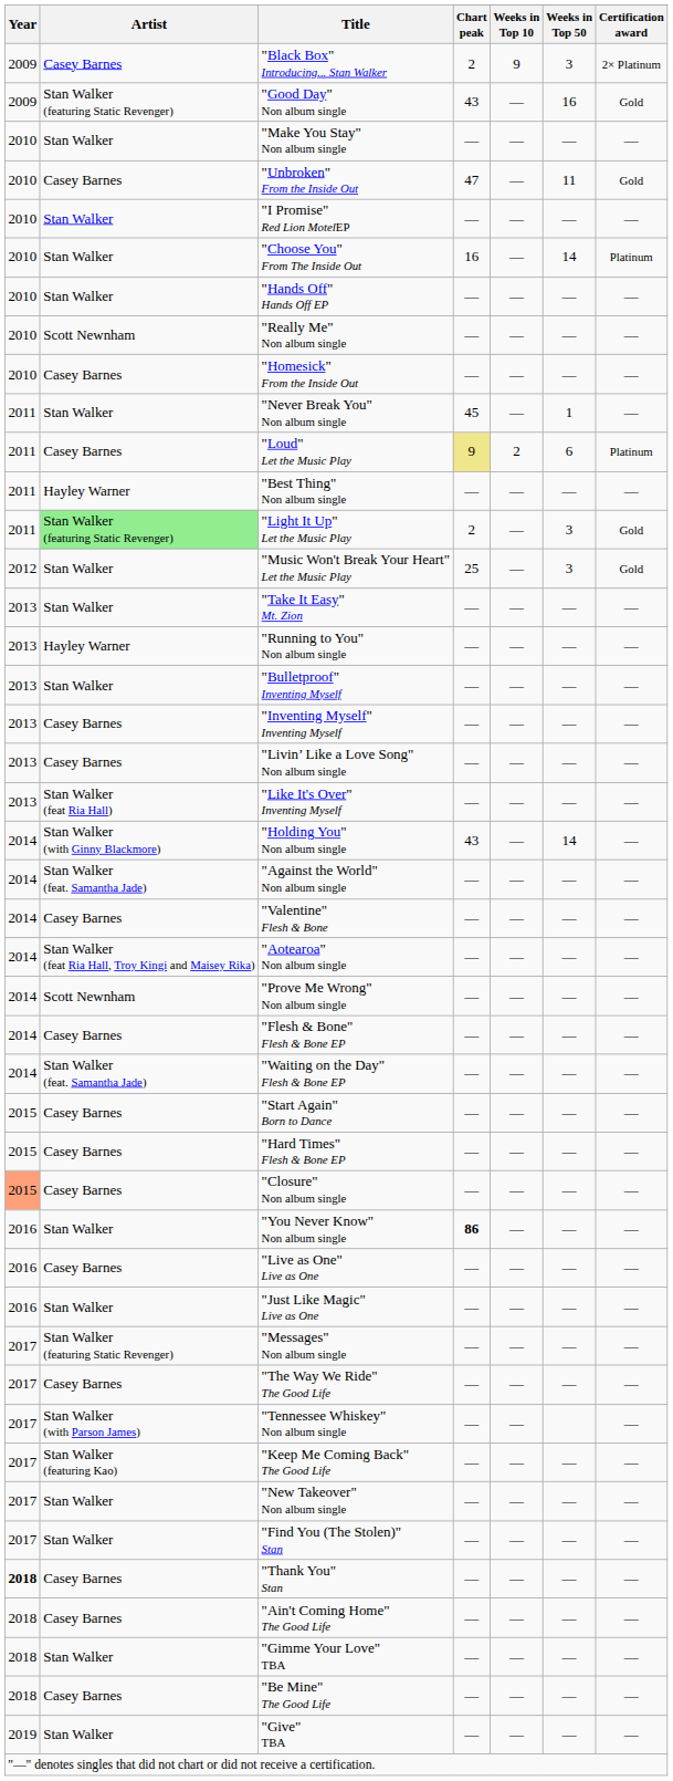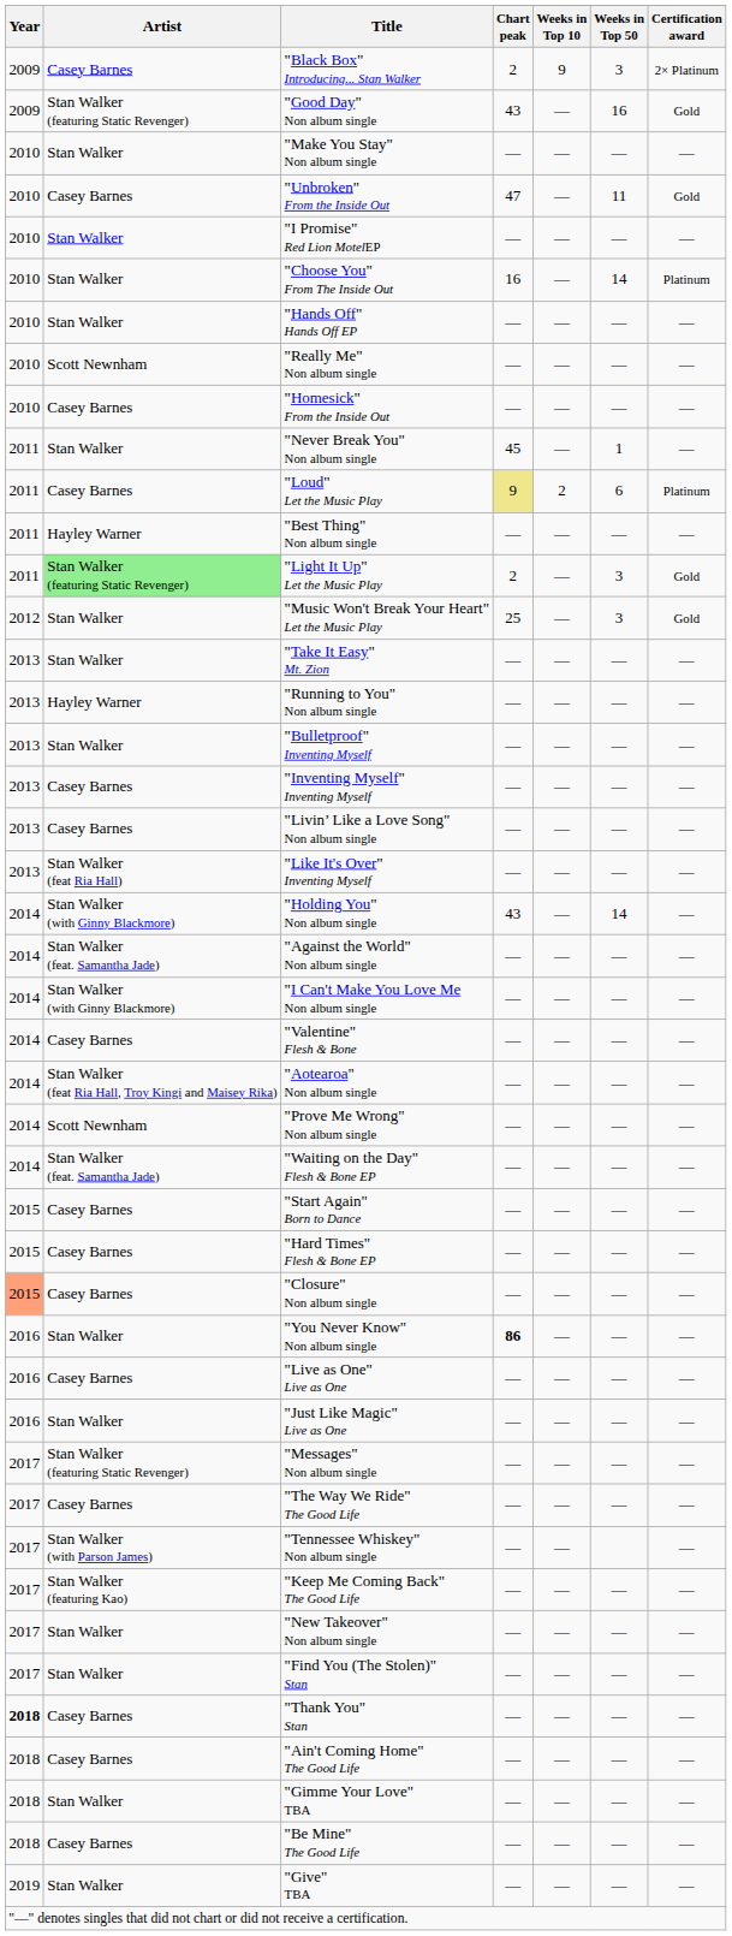+ row: 2014 | Stan Walker (with Ginny Blackmore) | "I Can't Make You Love Me Non album single | — | — | — | —
- row: 2014 | Casey Barnes | "Flesh & Bone" Flesh & Bone EP | — | — | — | —
